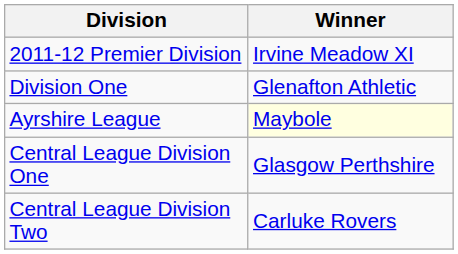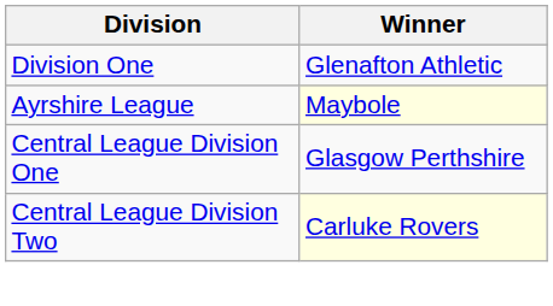- row: 2011-12 Premier Division | Irvine Meadow XI
Central League Division Two | Winner: no background -> lightyellow background
